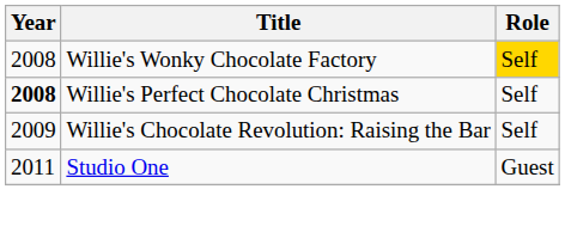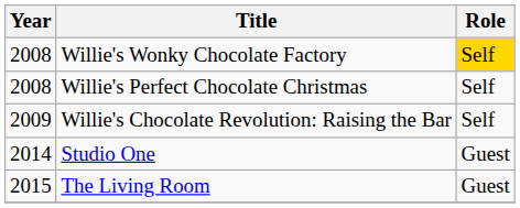Willie's Perfect Chocolate Christmas | Year: bold -> normal
Studio One | Year: 2011 -> 2014
+ row: 2015 | The Living Room | Guest
